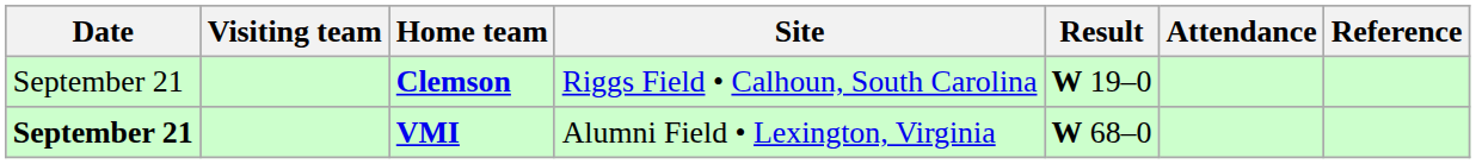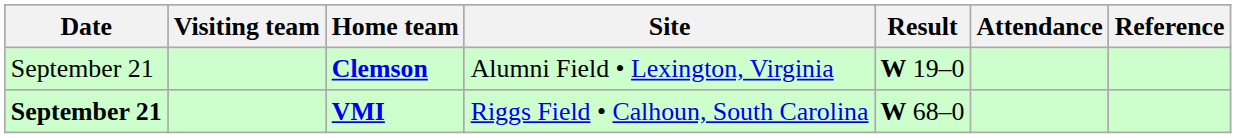Clemson | Site: Riggs Field • Calhoun, South Carolina -> Alumni Field • Lexington, Virginia
VMI | Site: Alumni Field • Lexington, Virginia -> Riggs Field • Calhoun, South Carolina
